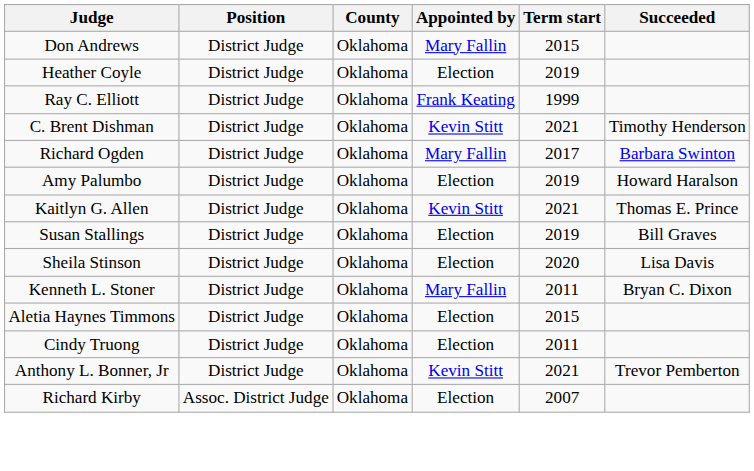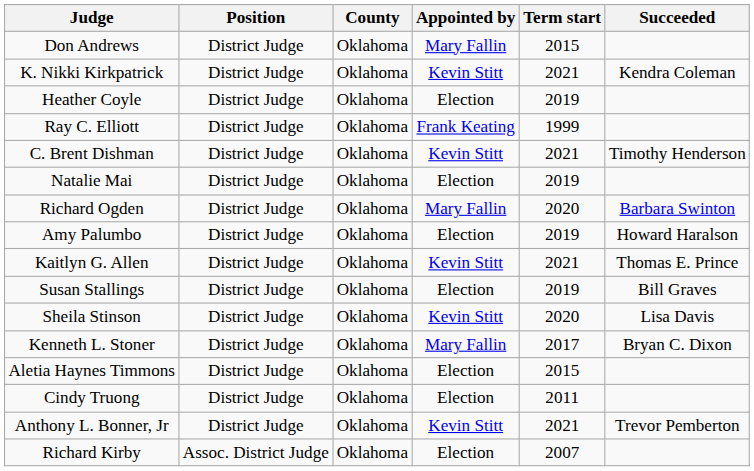+ row: K. Nikki Kirkpatrick | District Judge | Oklahoma | Kevin Stitt | 2021 | Kendra Coleman
+ row: Natalie Mai | District Judge | Oklahoma | Election | 2019
Richard Ogden | Term start: 2017 -> 2020
Sheila Stinson | Appointed by: Election -> Kevin Stitt
Kenneth L. Stoner | Term start: 2011 -> 2017
